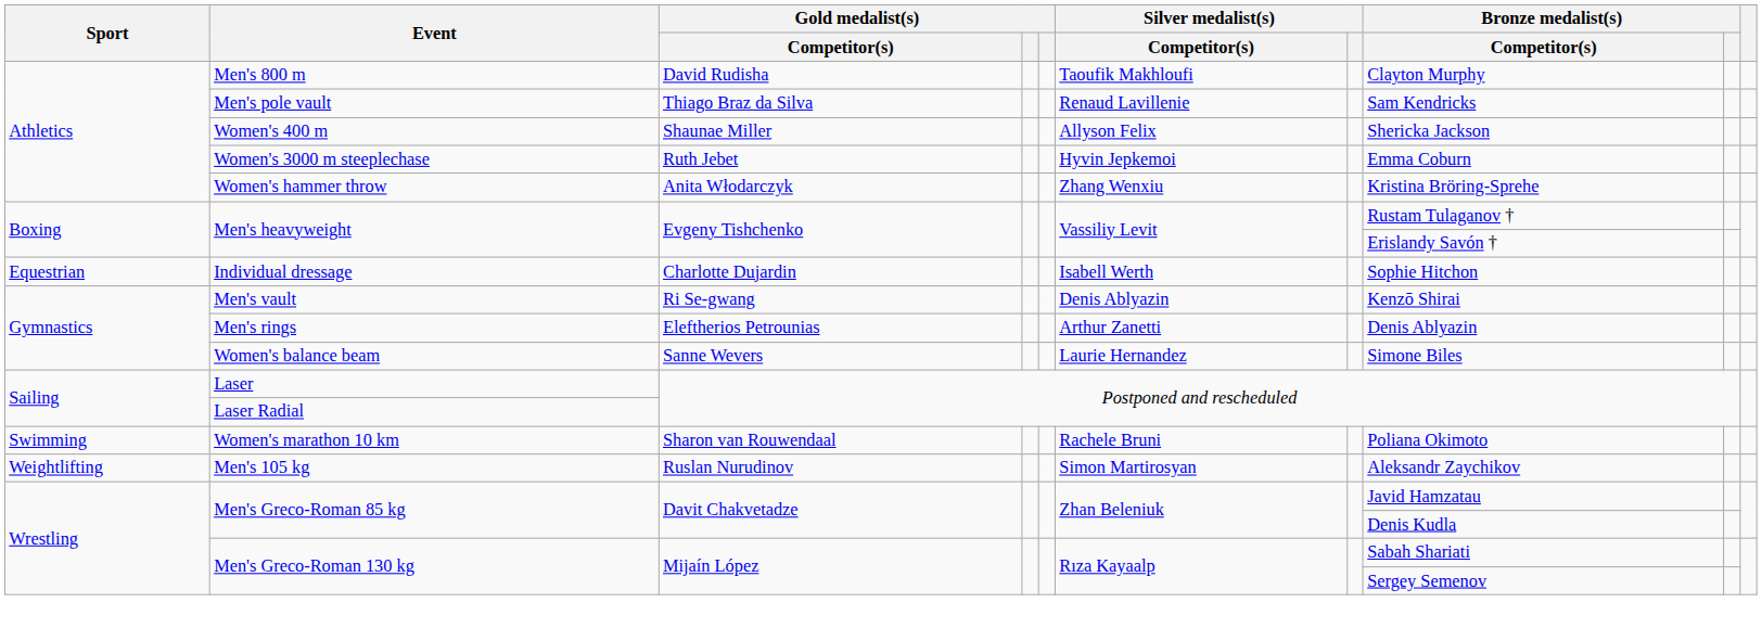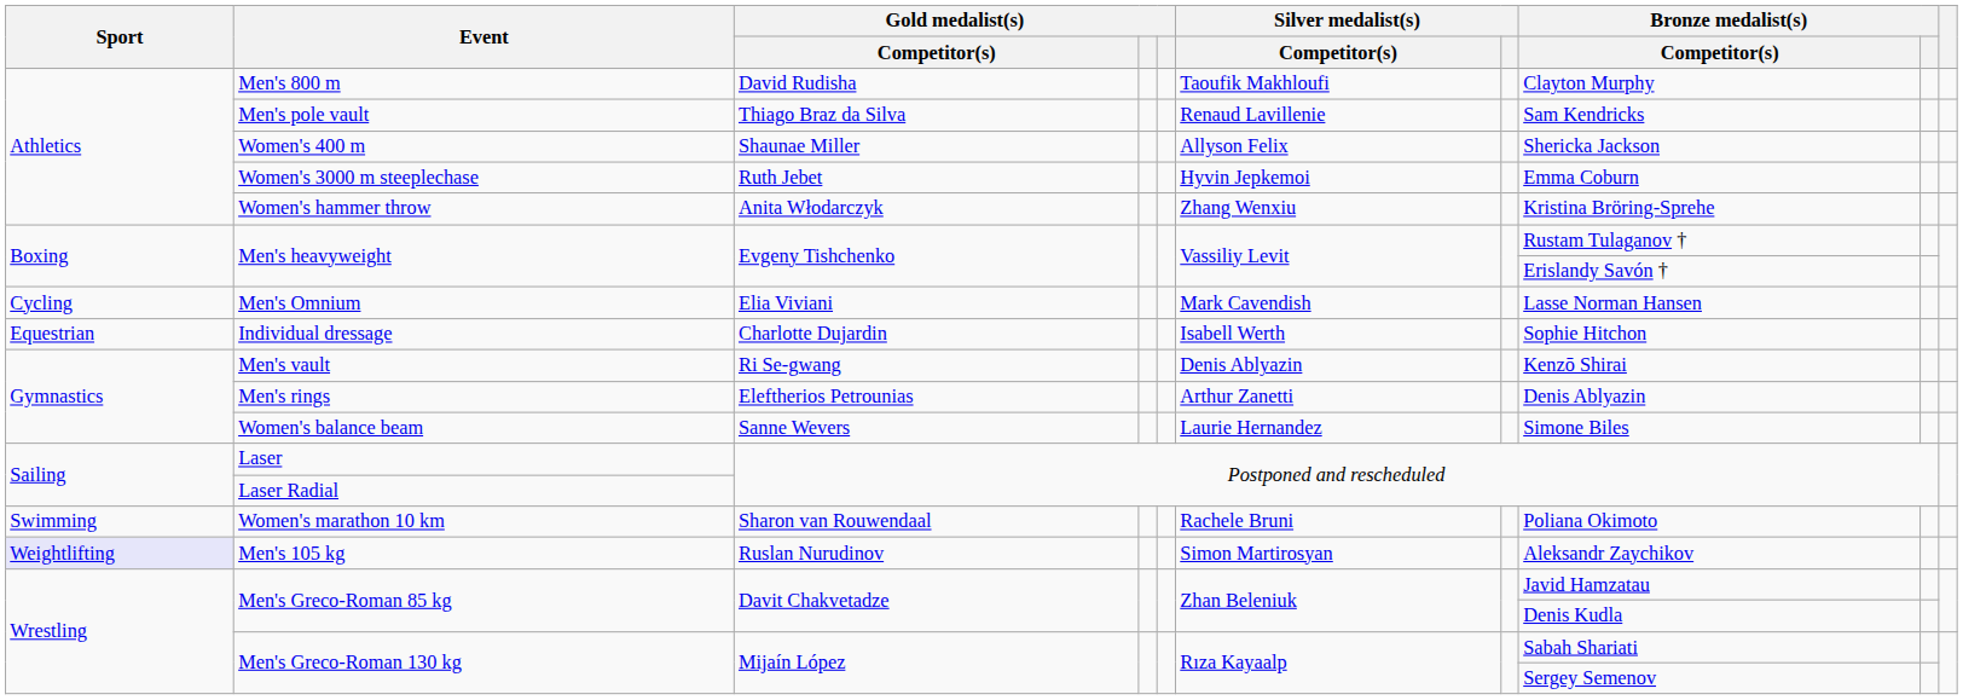+ row: Cycling | Men's Omnium | Elia Viviani | Mark Cavendish | Lasse Norman Hansen
Men's 105 kg | Sport: no background -> lavender background
